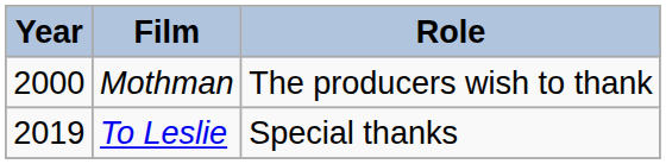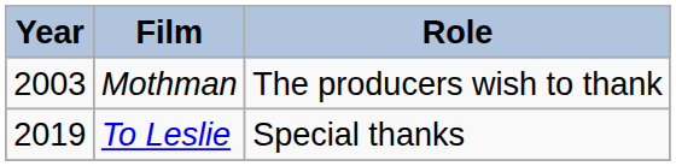Mothman | Year: 2000 -> 2003
